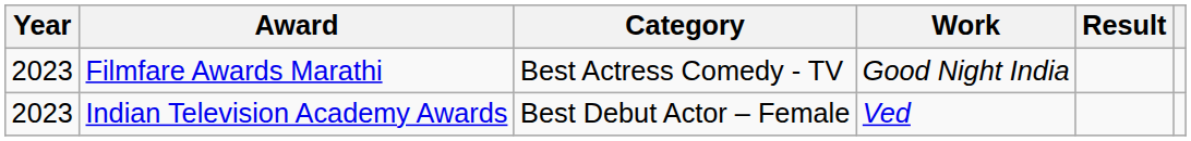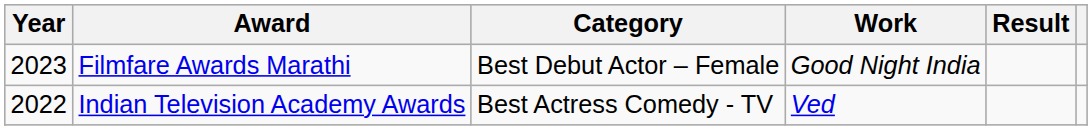Filmfare Awards Marathi | Category: Best Actress Comedy - TV -> Best Debut Actor – Female
Indian Television Academy Awards | Year: 2023 -> 2022
Indian Television Academy Awards | Category: Best Debut Actor – Female -> Best Actress Comedy - TV
